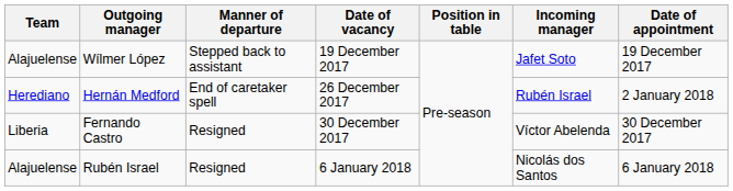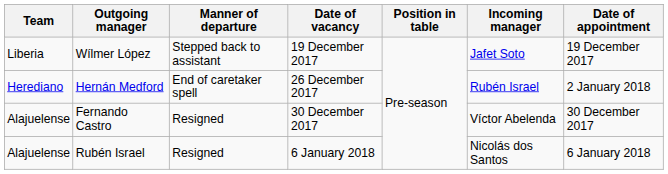Wílmer López | Team: Alajuelense -> Liberia
Fernando Castro | Team: Liberia -> Alajuelense
